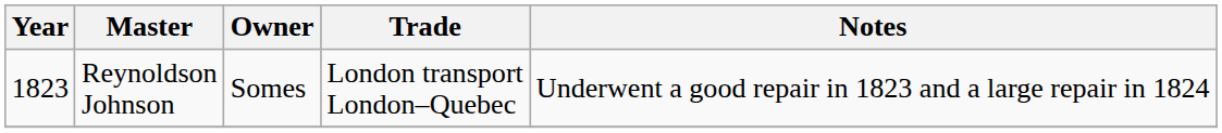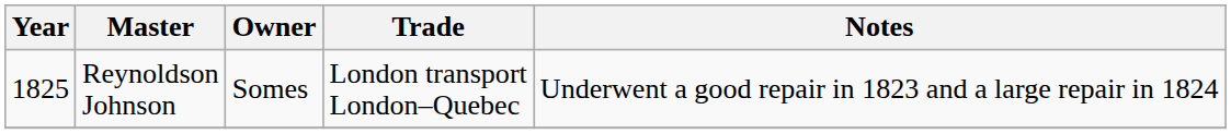Reynoldson Johnson | Year: 1823 -> 1825
